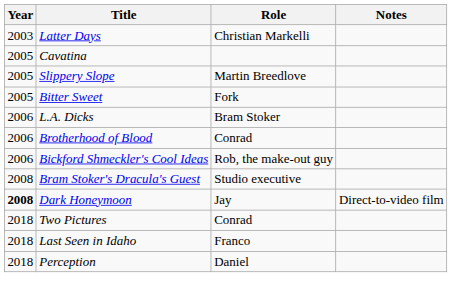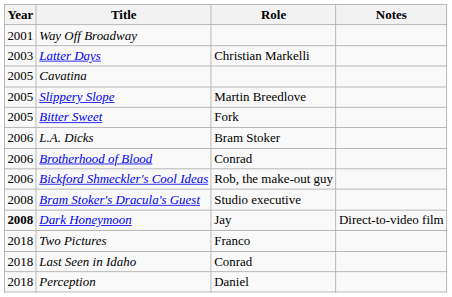+ row: 2001 | Way Off Broadway
Two Pictures | Role: Conrad -> Franco
Last Seen in Idaho | Role: Franco -> Conrad
